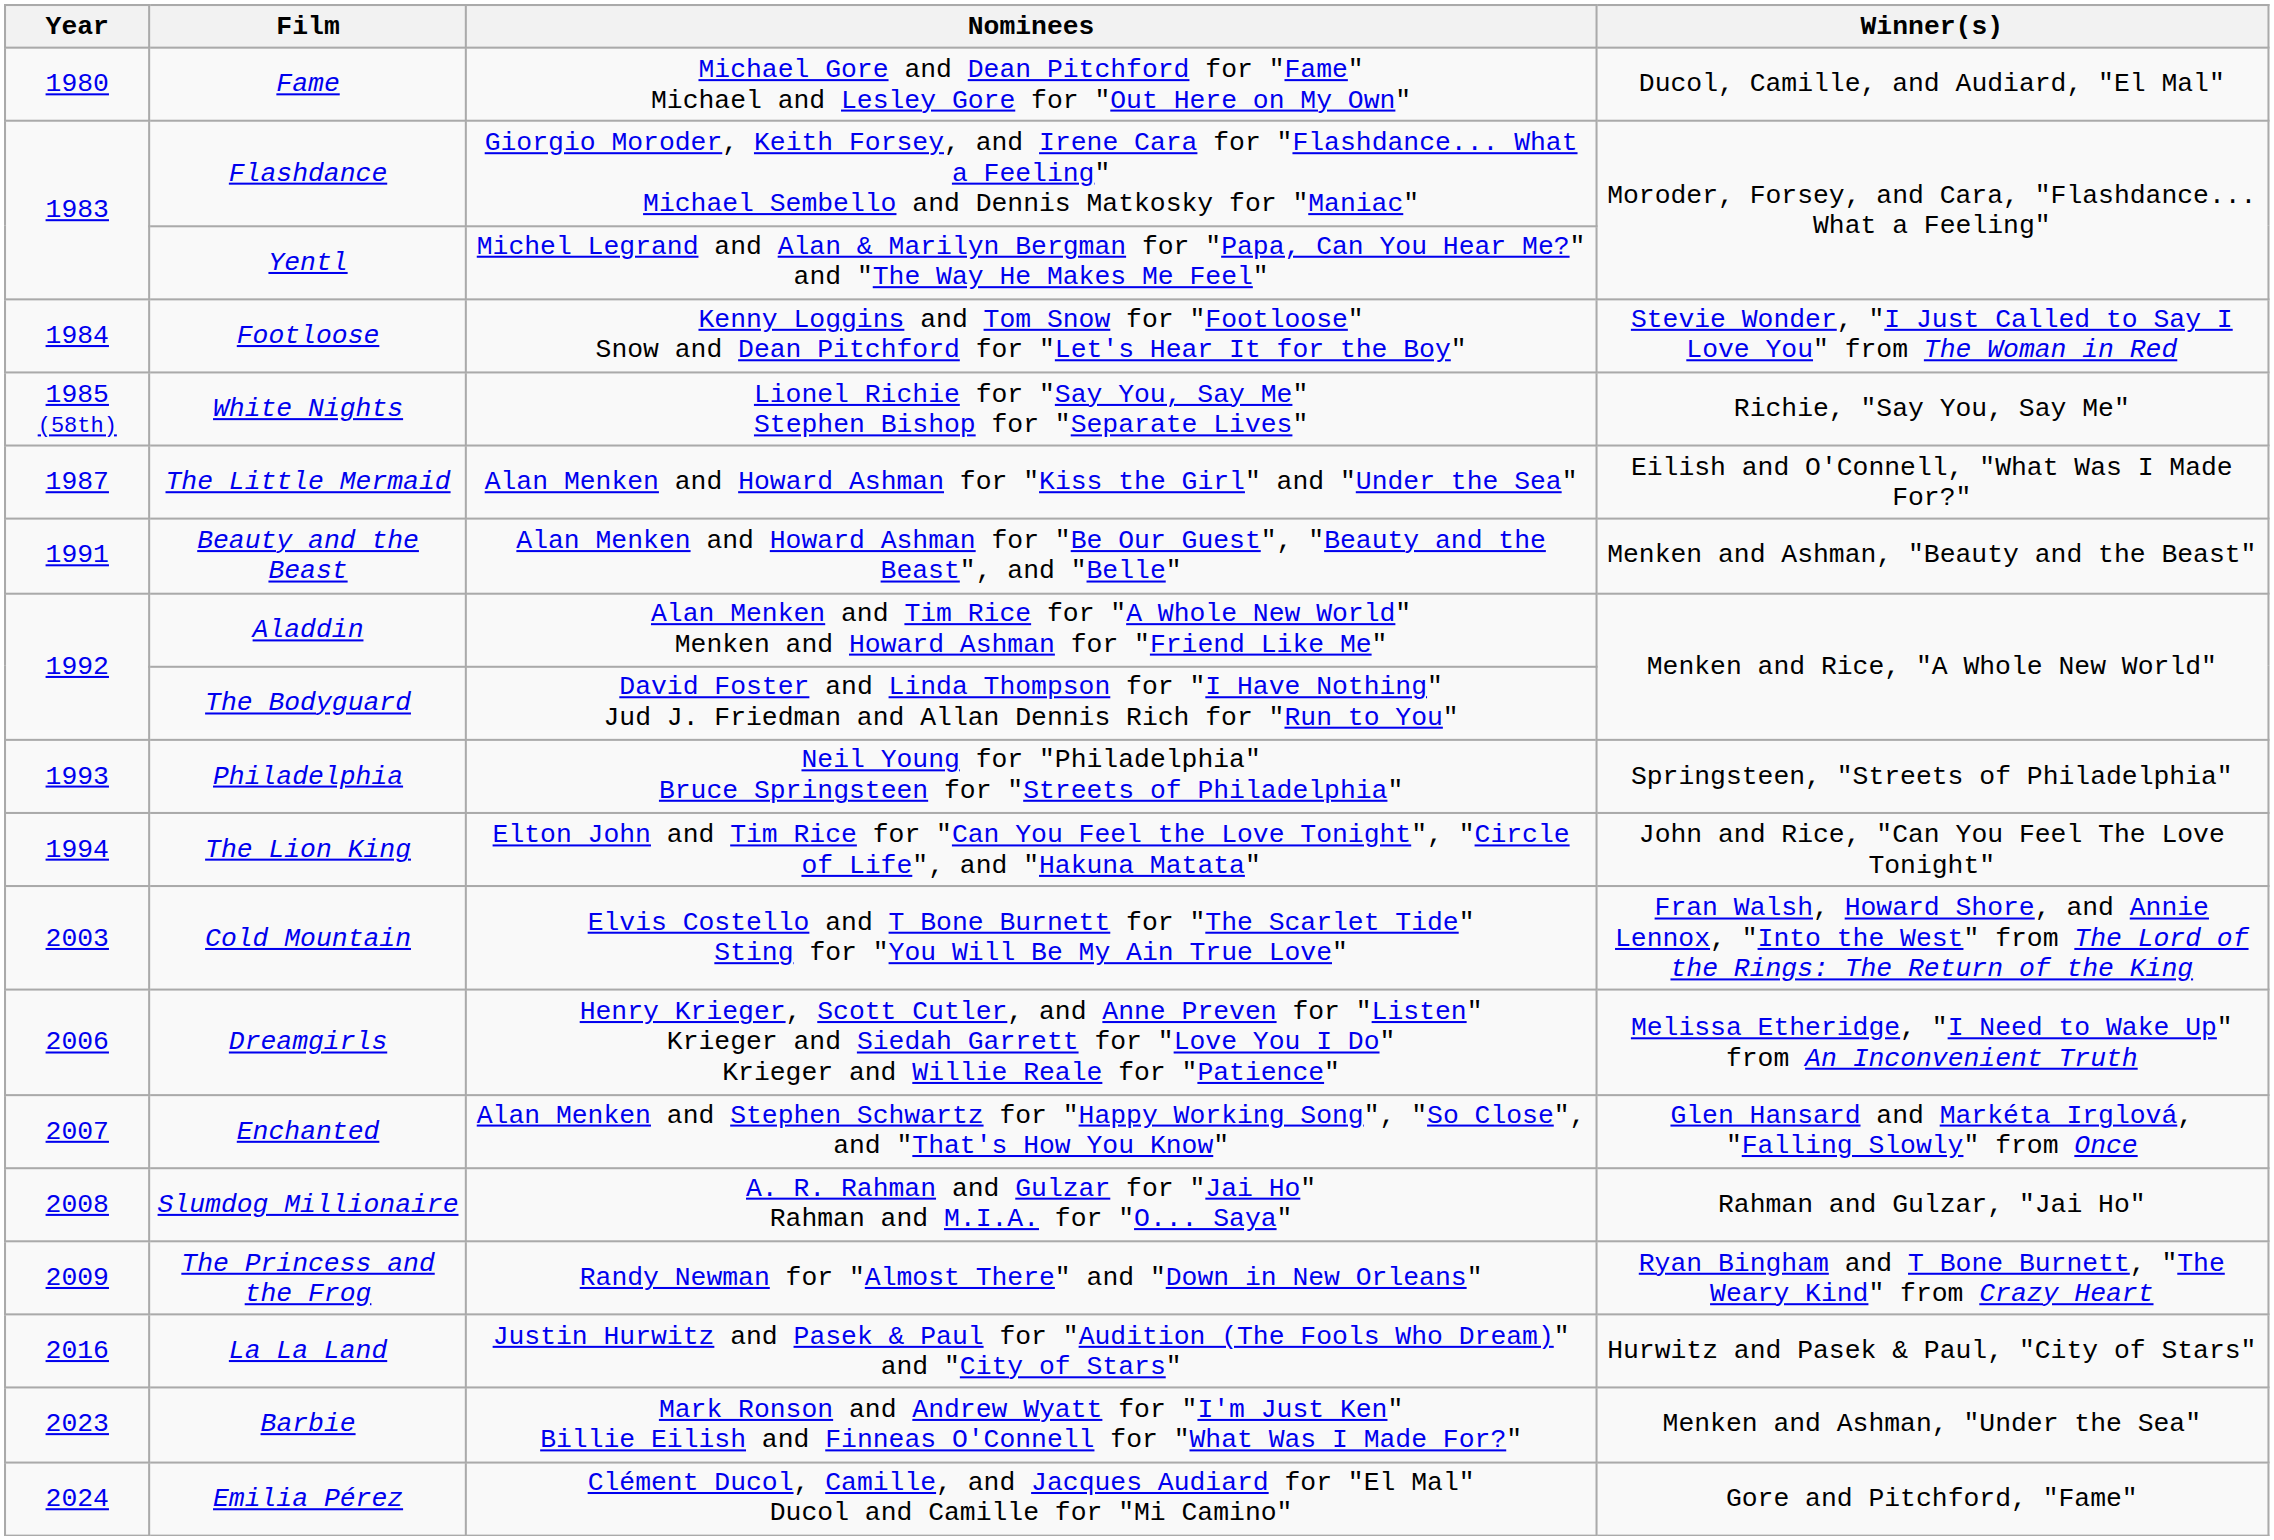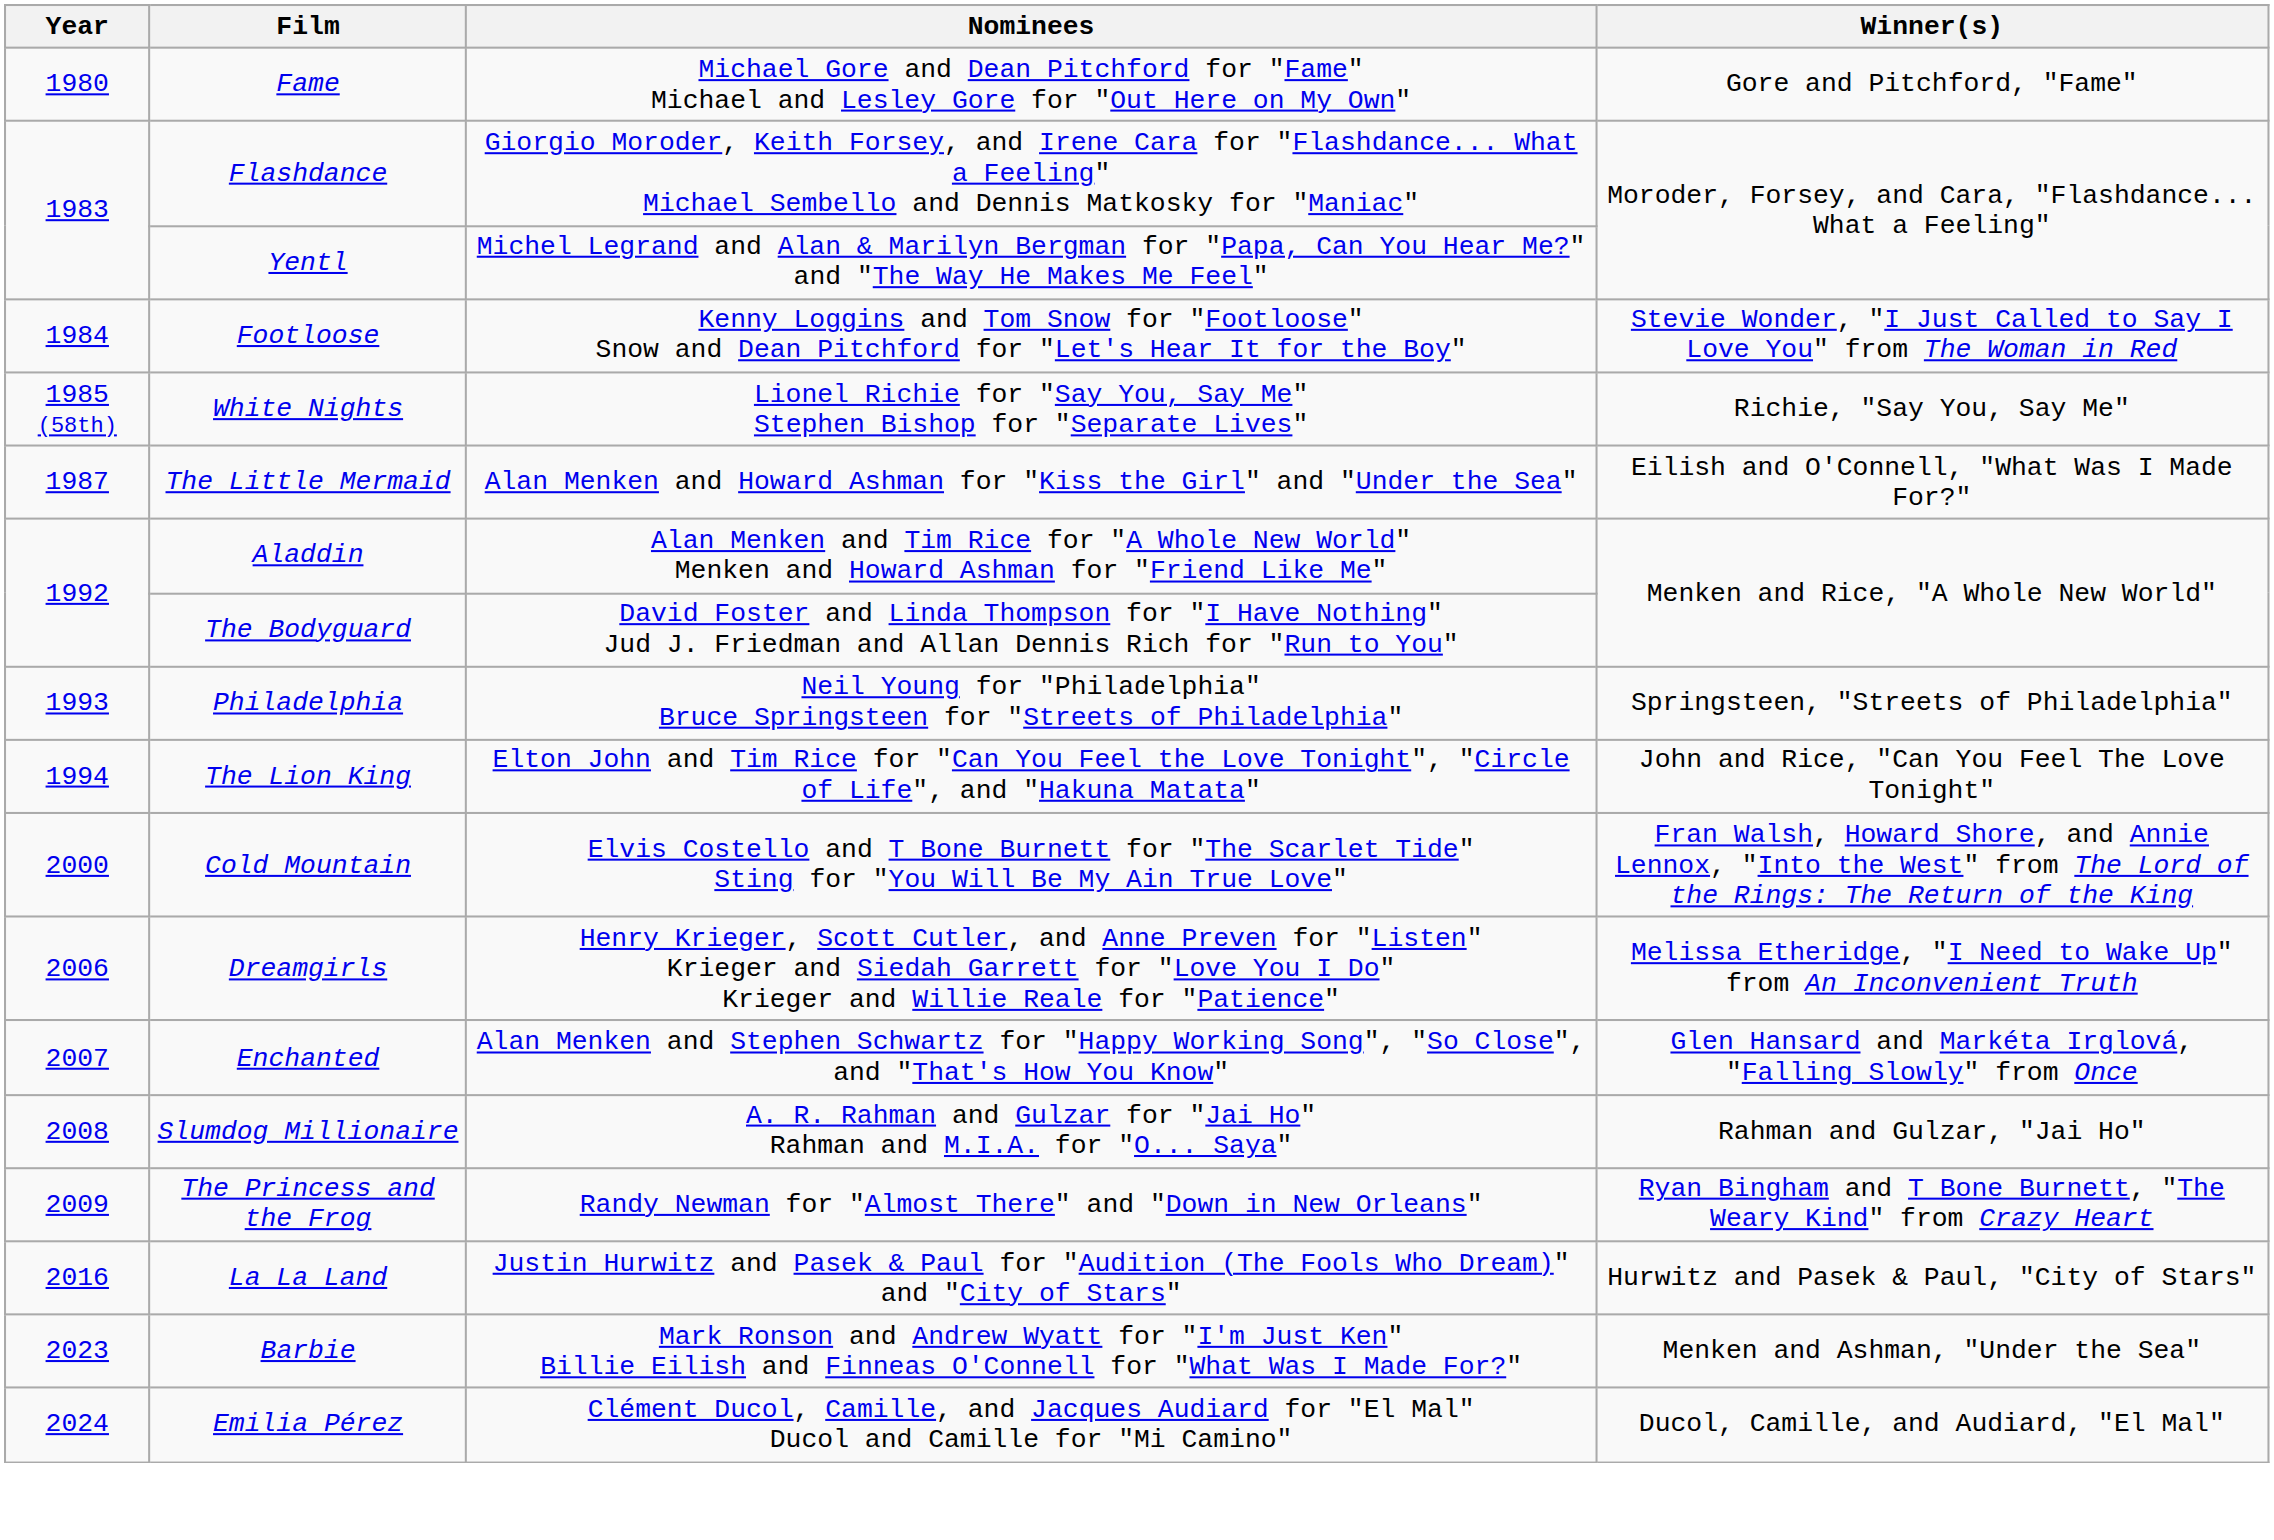Fame | Winner(s): Ducol, Camille, and Audiard, "El Mal" -> Gore and Pitchford, "Fame"
- row: 1991 | Beauty and the Beast | Alan Menken and Howard Ashman for "Be Our Guest", "Beauty and the Beast", and "Belle" | Menken and Ashman, "Beauty and the Beast"
Cold Mountain | Year: 2003 -> 2000
Emilia Pérez | Winner(s): Gore and Pitchford, "Fame" -> Ducol, Camille, and Audiard, "El Mal"
